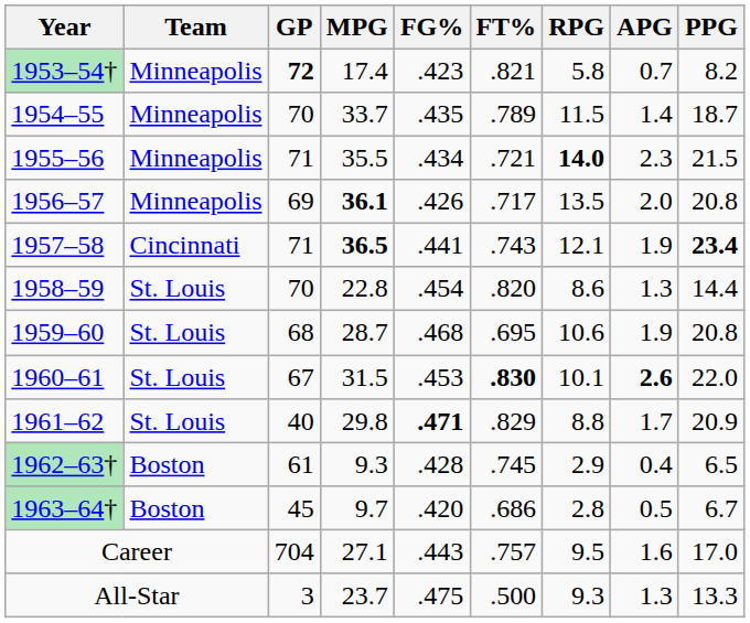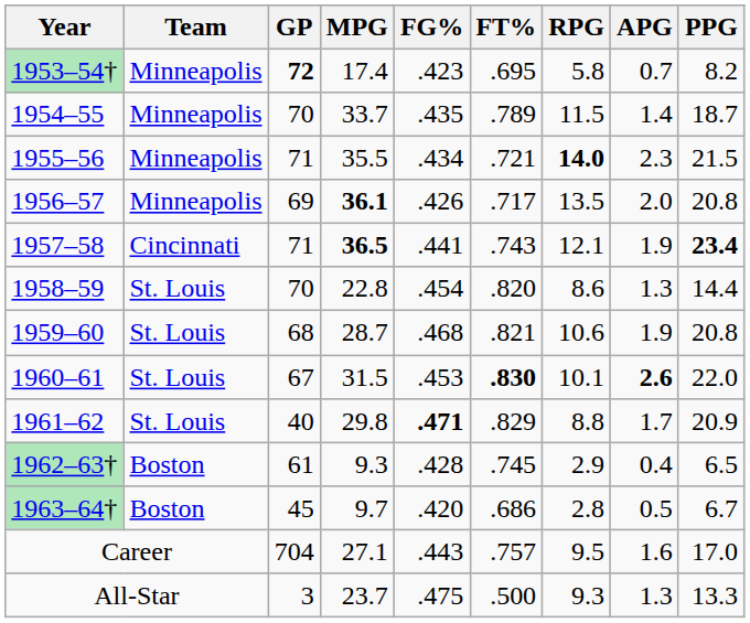1953–54† | FT%: .821 -> .695
1959–60 | FT%: .695 -> .821
